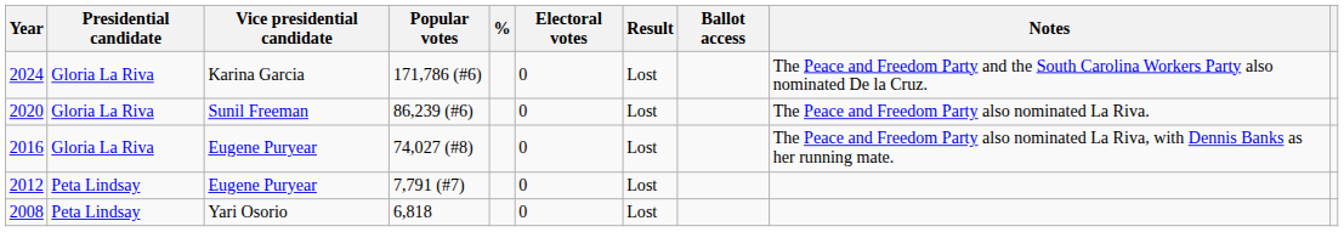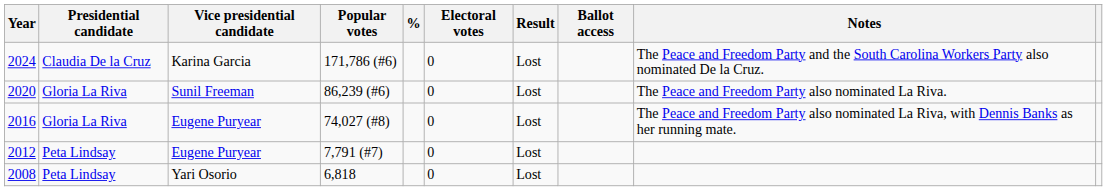2024 | Presidential candidate: Gloria La Riva -> Claudia De la Cruz
